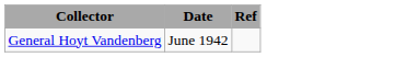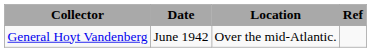+ column: Location | Over the mid-Atlantic.
